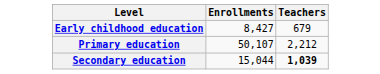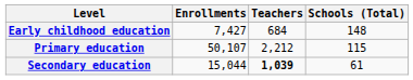+ column: Schools (Total) | 148 | 115 | 61
Early childhood education | Enrollments: 8,427 -> 7,427
Early childhood education | Teachers: 679 -> 684
